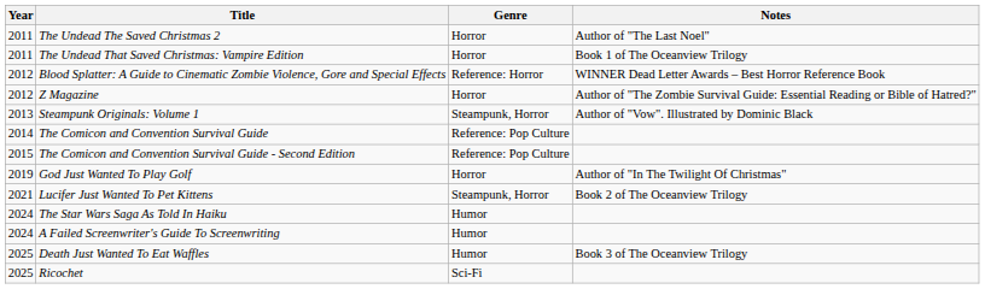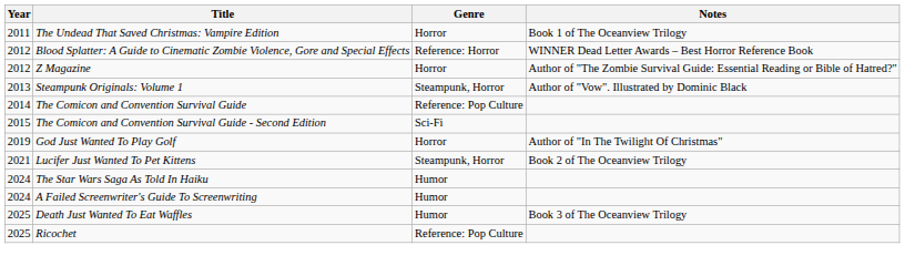- row: 2011 | The Undead The Saved Christmas 2 | Horror | Author of "The Last Noel"
The Comicon and Convention Survival Guide - Second Edition | Genre: Reference: Pop Culture -> Sci-Fi
Ricochet | Genre: Sci-Fi -> Reference: Pop Culture
